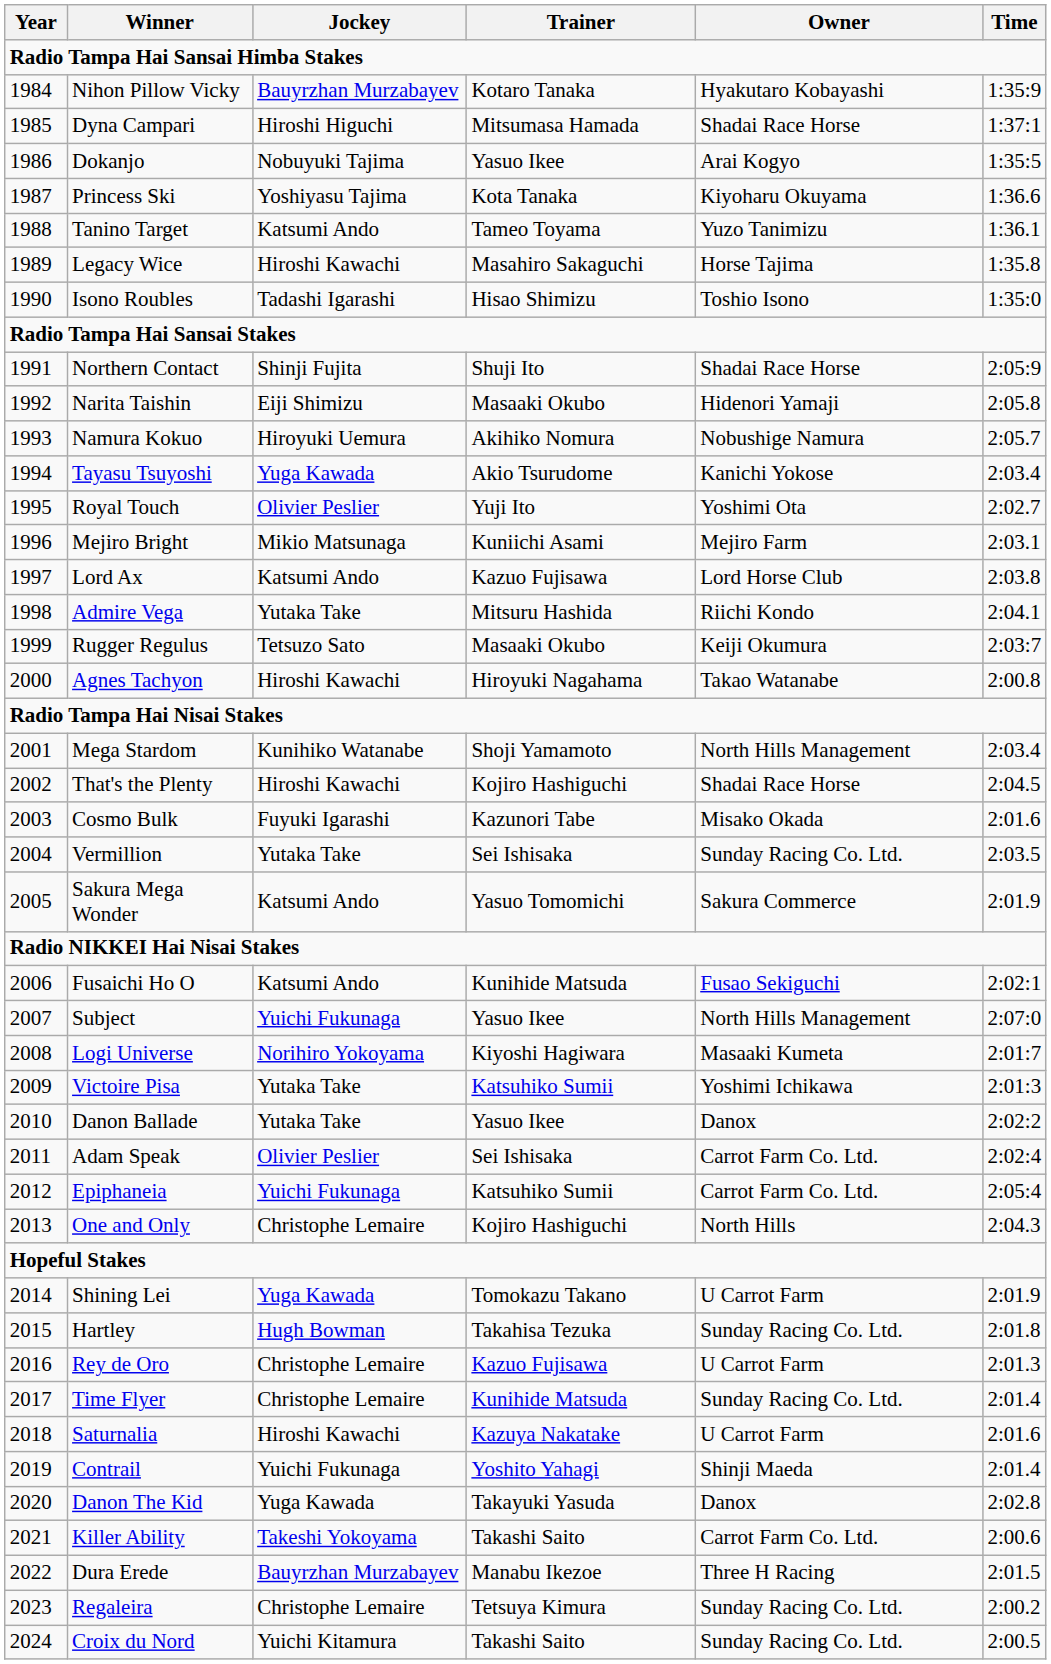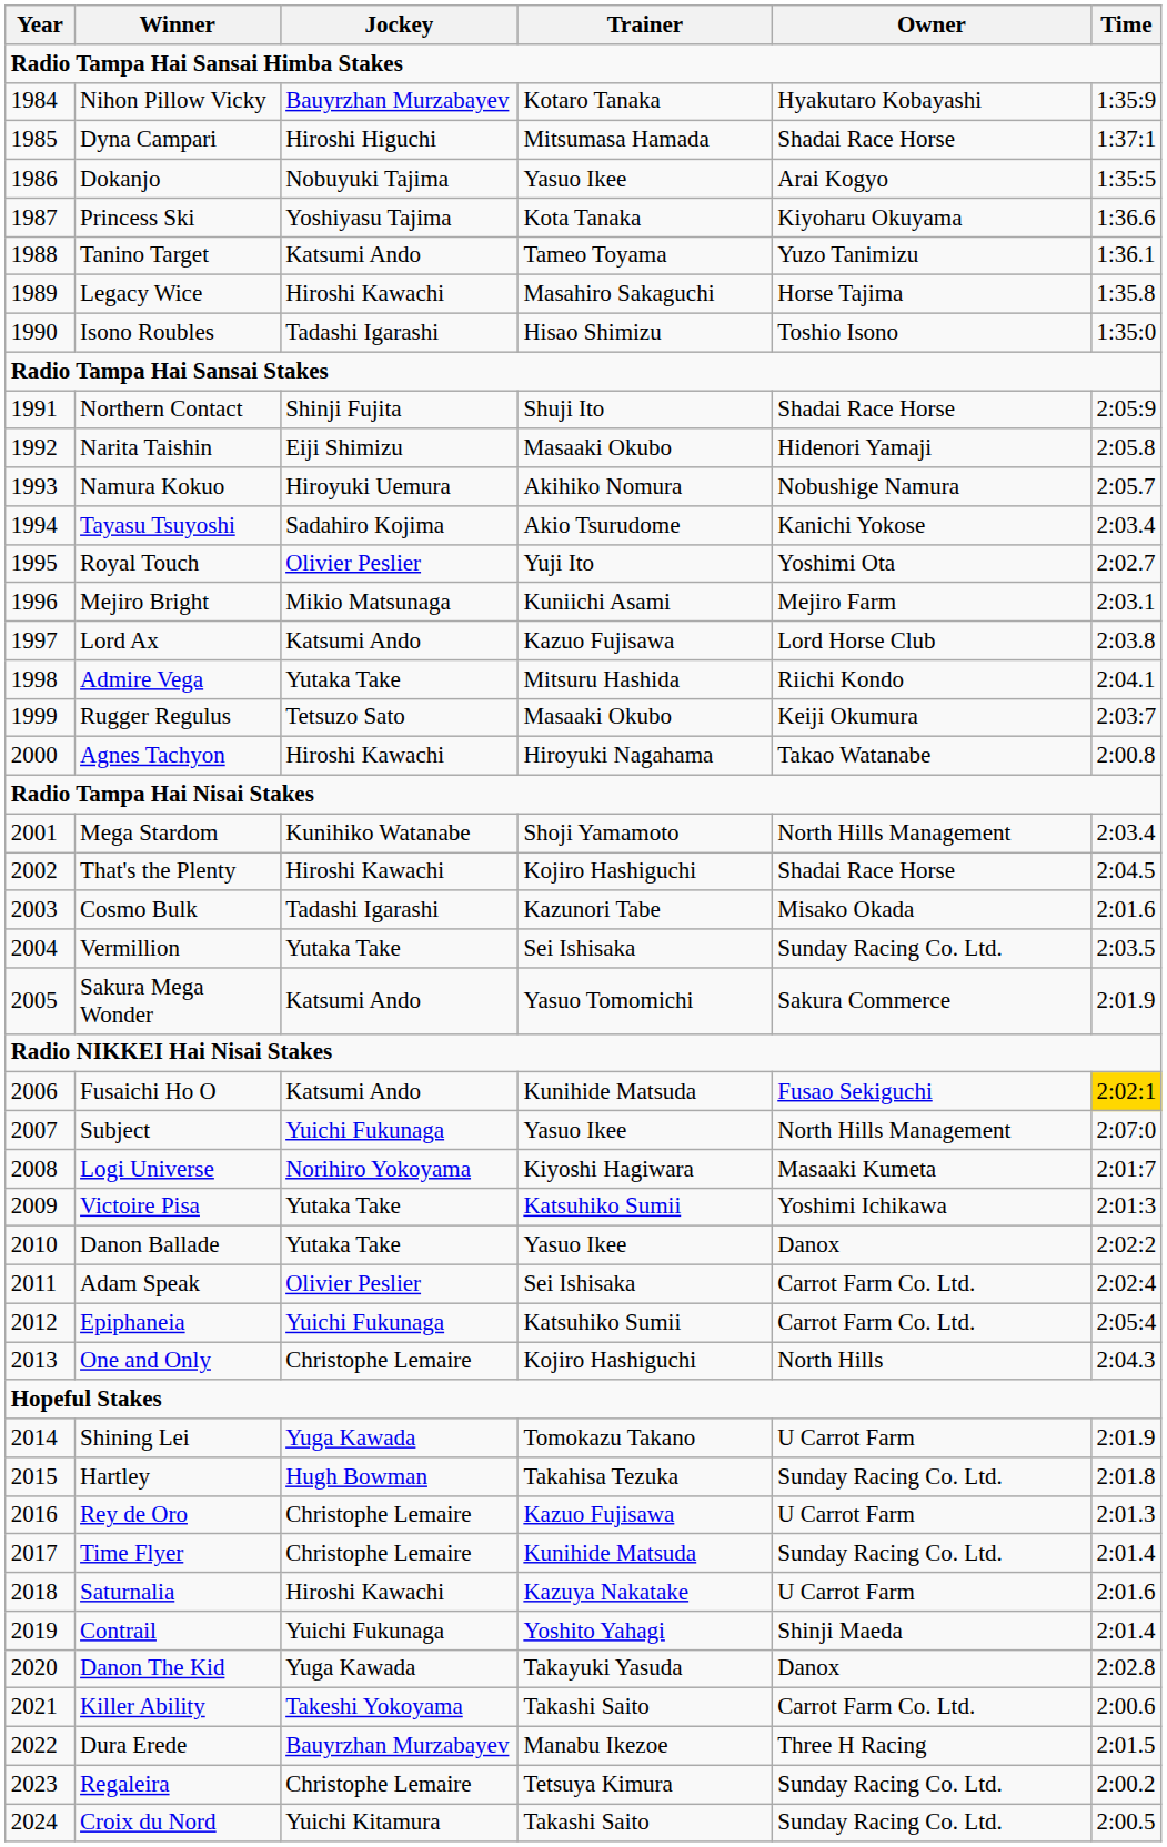Tayasu Tsuyoshi | Jockey: Yuga Kawada -> Sadahiro Kojima
Cosmo Bulk | Jockey: Fuyuki Igarashi -> Tadashi Igarashi
Fusaichi Ho O | Time: no background -> gold background
